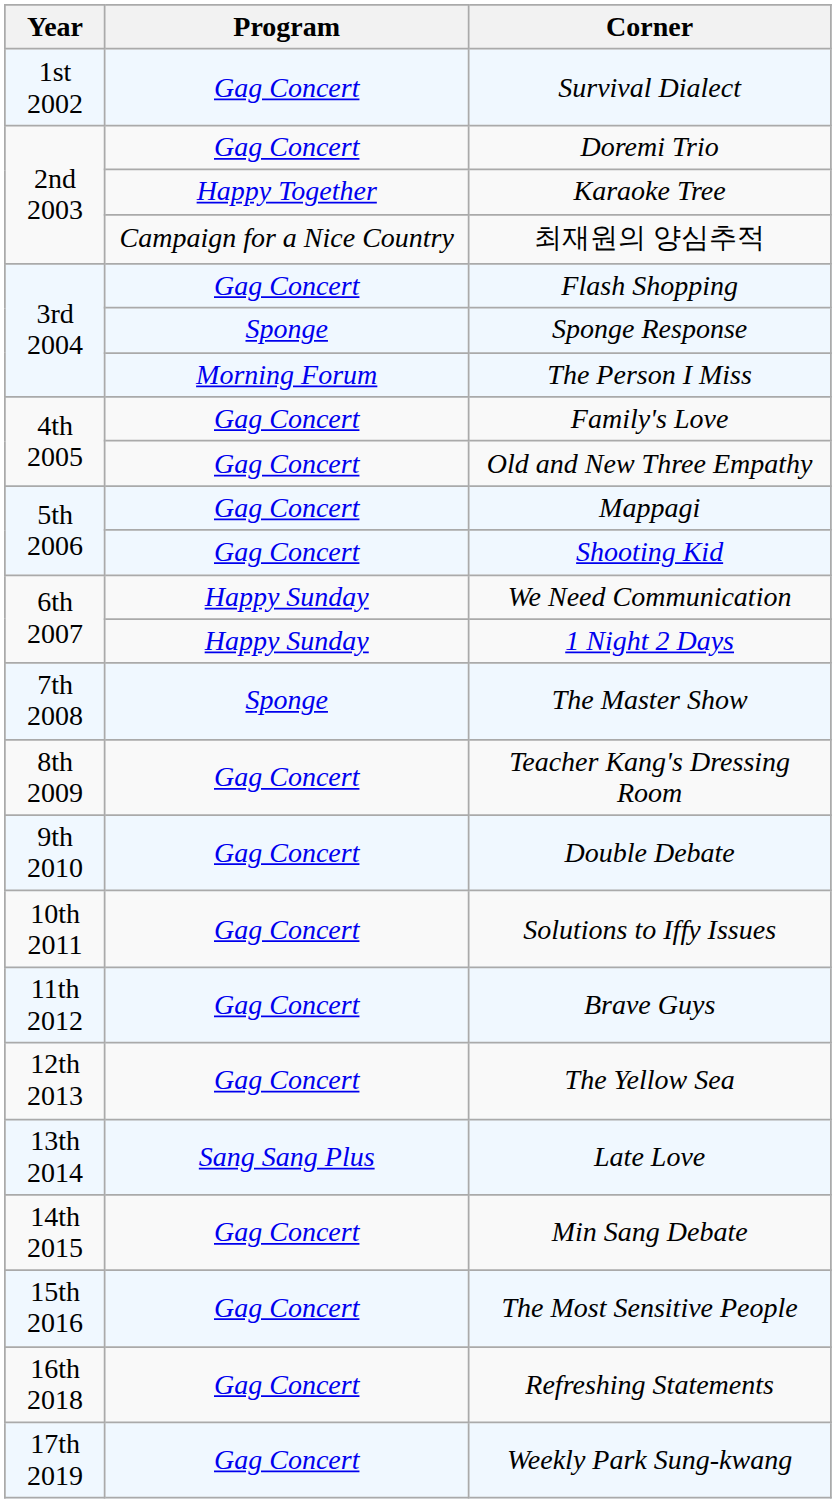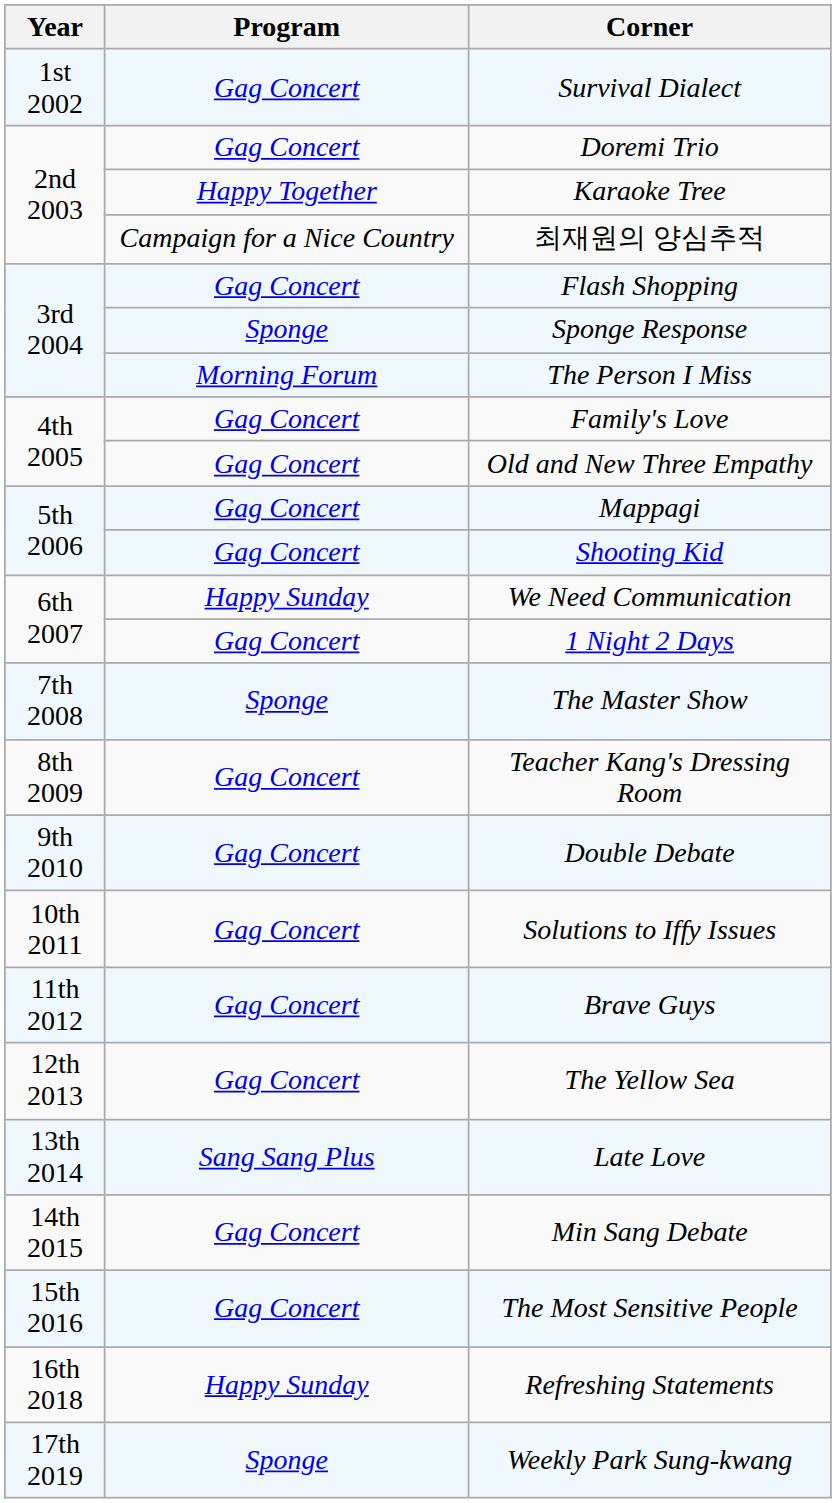1 Night 2 Days | Program: Happy Sunday -> Gag Concert
Refreshing Statements | Program: Gag Concert -> Happy Sunday
Weekly Park Sung-kwang | Program: Gag Concert -> Sponge
